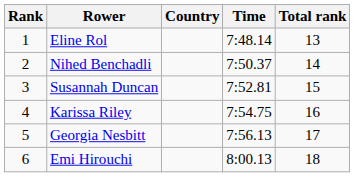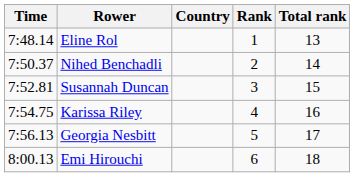columns swapped: Rank <-> Time
